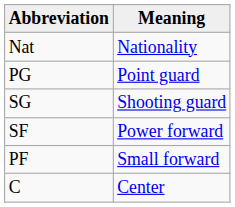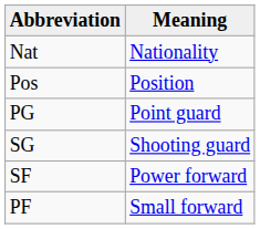+ row: Pos | Position
- row: C | Center
